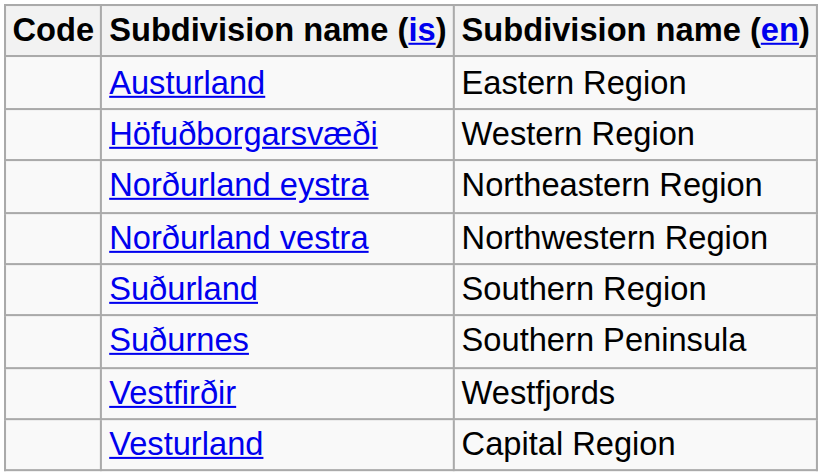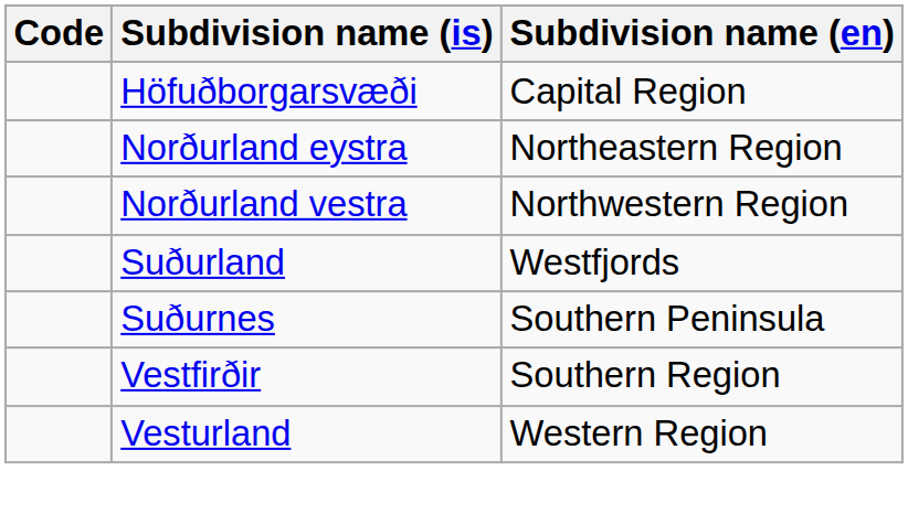- row: Austurland | Eastern Region
Höfuðborgarsvæði | Subdivision name (en): Western Region -> Capital Region
Suðurland | Subdivision name (en): Southern Region -> Westfjords
Vestfirðir | Subdivision name (en): Westfjords -> Southern Region
Vesturland | Subdivision name (en): Capital Region -> Western Region
